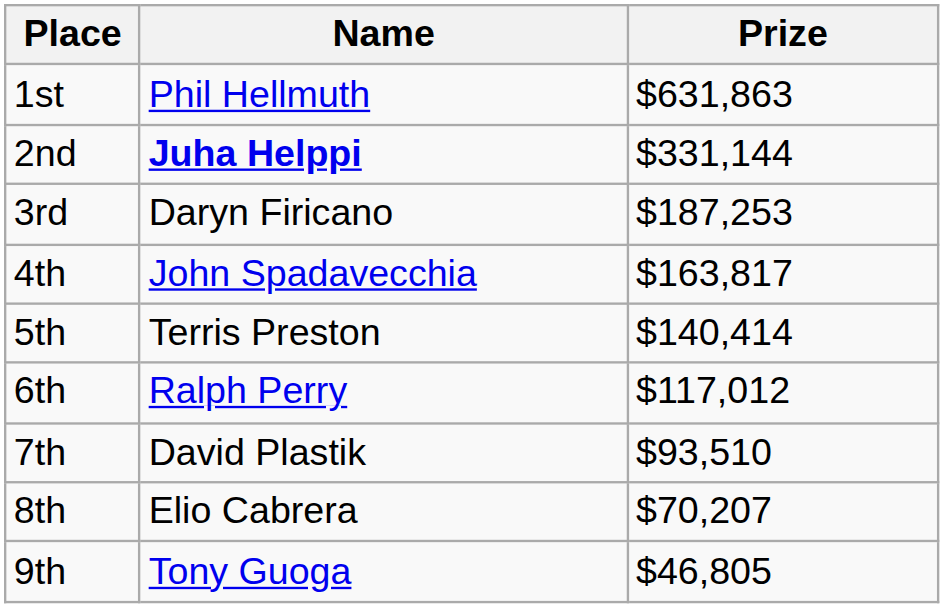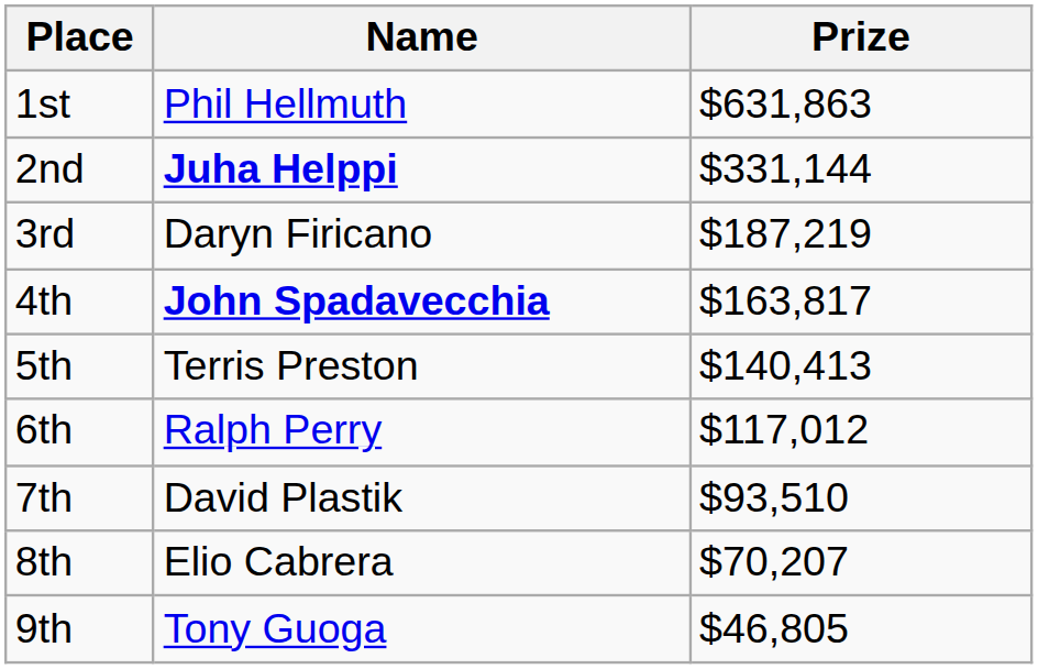3rd | Prize: $187,253 -> $187,219
4th | Name: normal -> bold
5th | Prize: $140,414 -> $140,413
